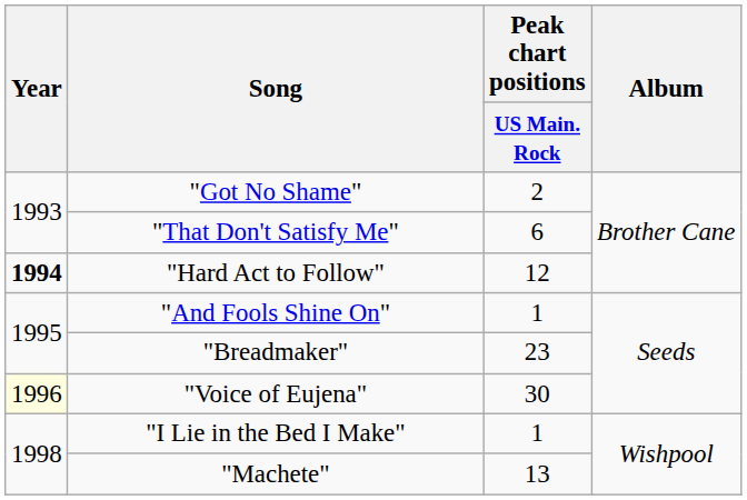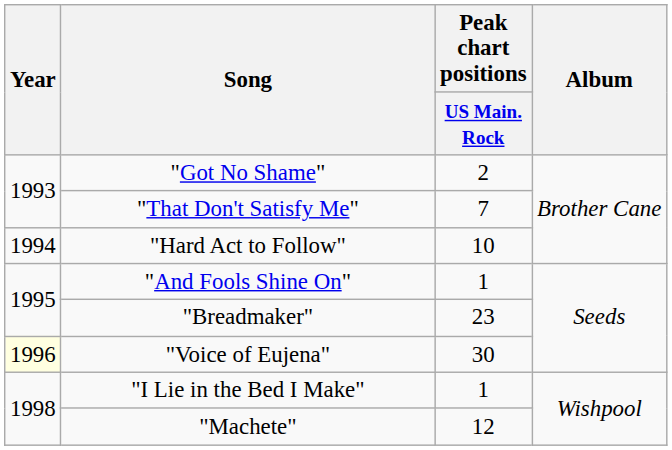"That Don't Satisfy Me" | Peak chart positions / US Main. Rock: 6 -> 7
"Hard Act to Follow" | Year: bold -> normal
"Hard Act to Follow" | Peak chart positions / US Main. Rock: 12 -> 10
"Machete" | Peak chart positions / US Main. Rock: 13 -> 12
